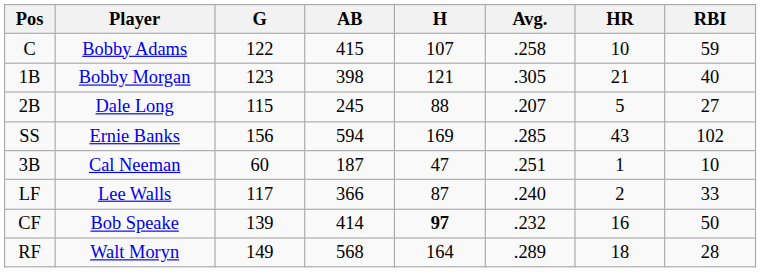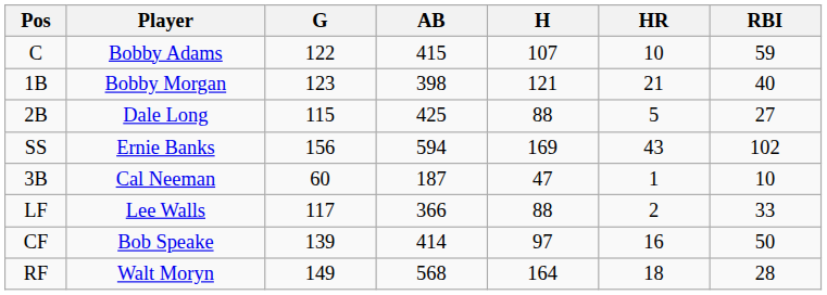- column: Avg. | .258 | .305 | .207 | .285 | .251 | .240 | .232 | .289
2B | AB: 245 -> 425
LF | H: 87 -> 88
CF | H: bold -> normal
